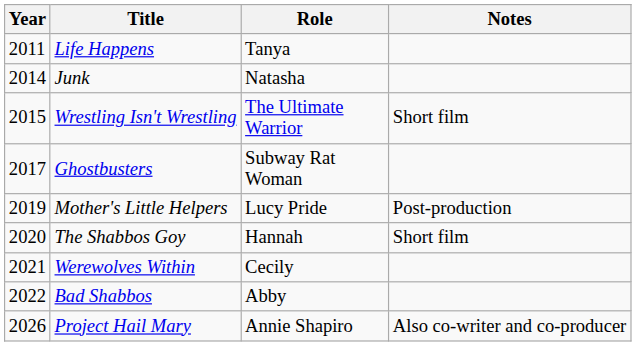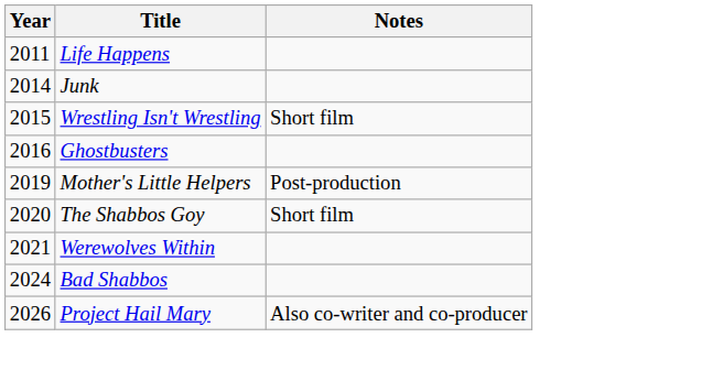- column: Role | Tanya | Natasha | The Ultimate Warrior | Subway Rat Woman | Lucy Pride | Hannah | Cecily | Abby | Annie Shapiro
Ghostbusters | Year: 2017 -> 2016
Bad Shabbos | Year: 2022 -> 2024
